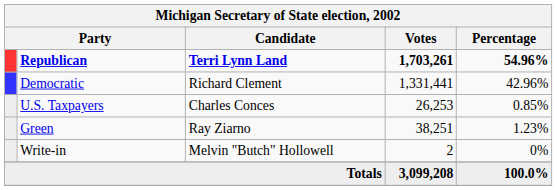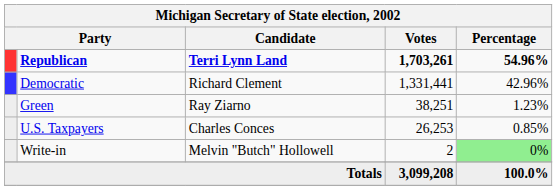rows swapped: Green <-> U.S. Taxpayers
Write-in | Percentage: no background -> lightgreen background
